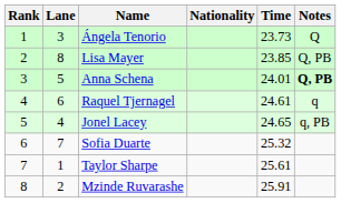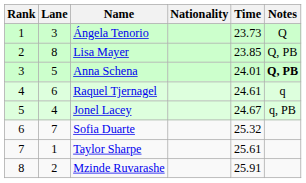Jonel Lacey | Time: 24.65 -> 24.67
